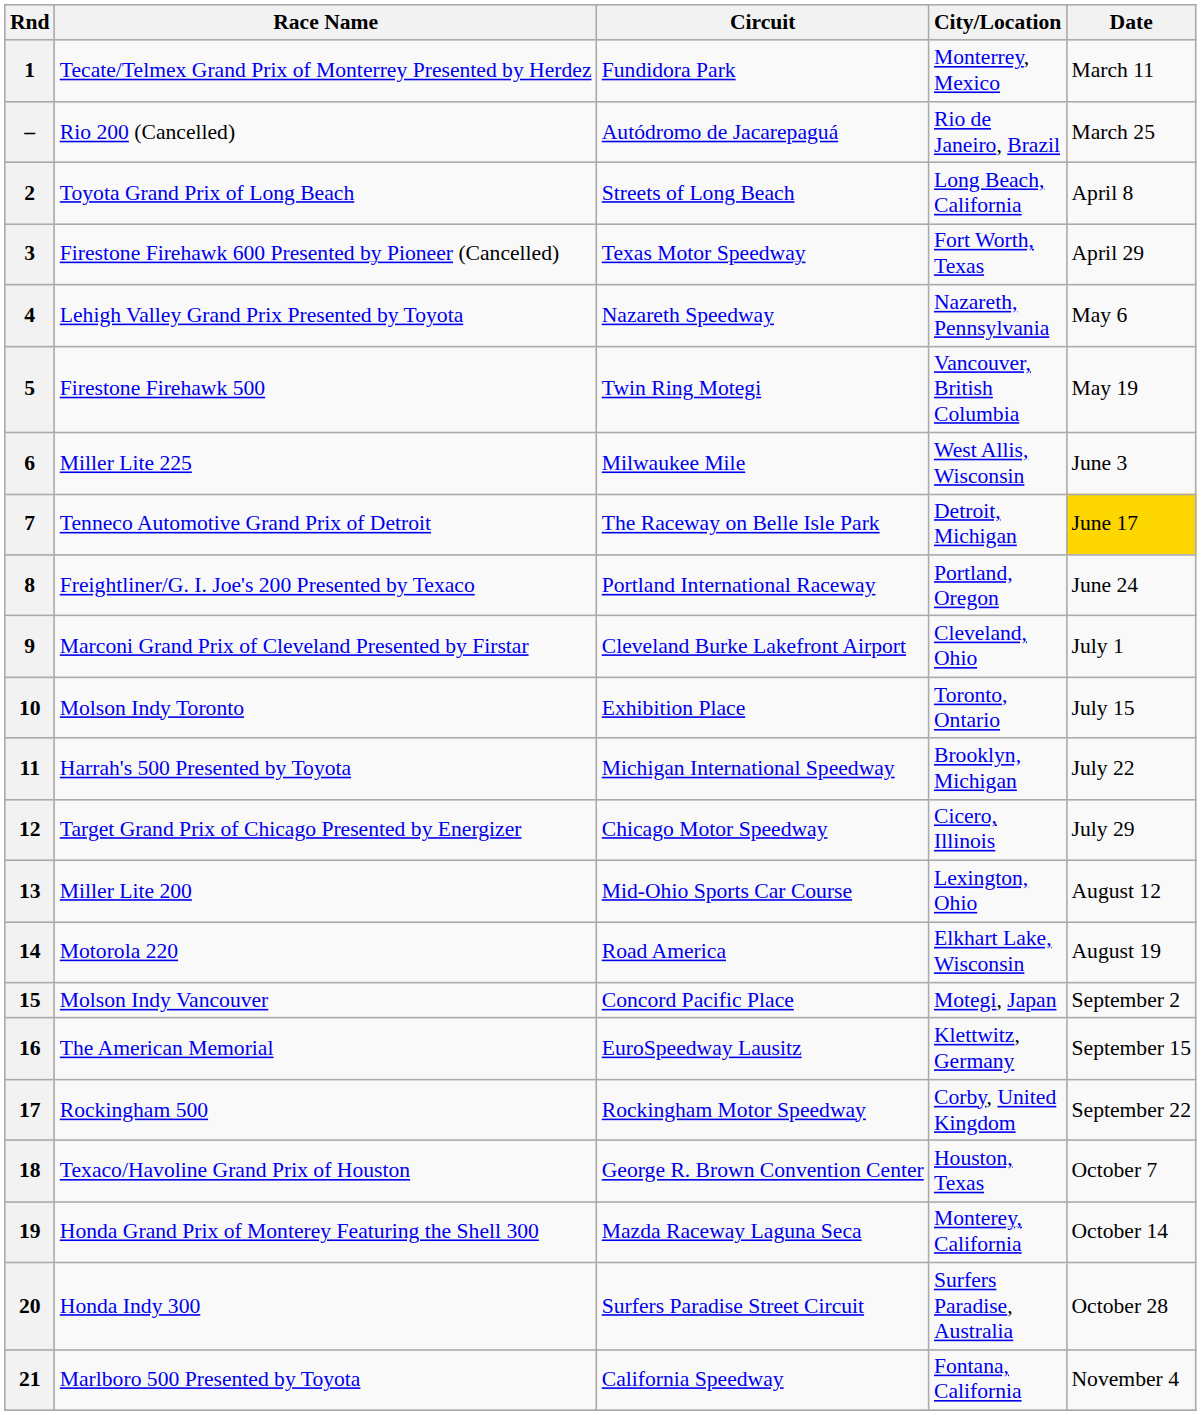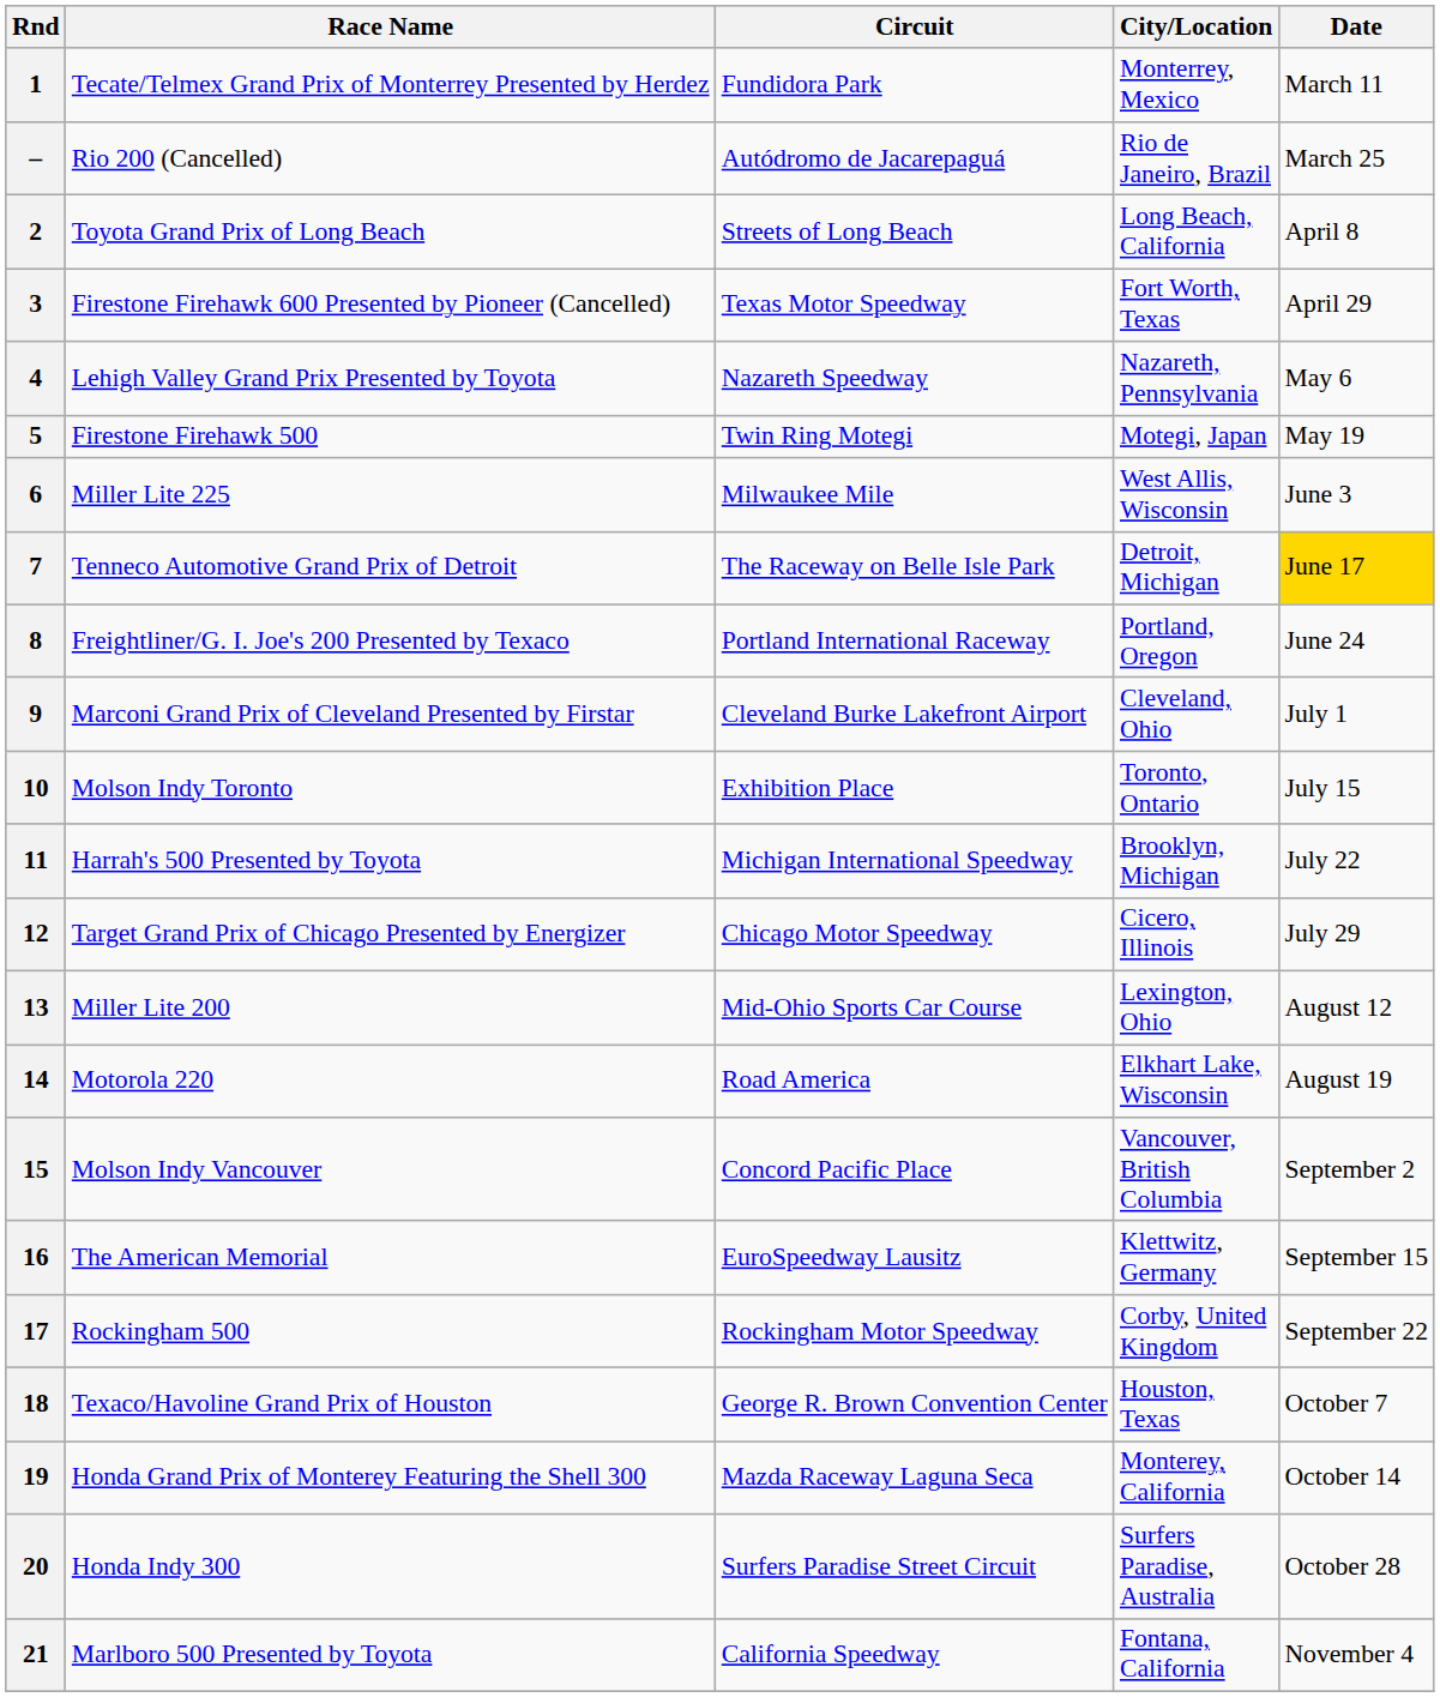5 | City/Location: Vancouver, British Columbia -> Motegi, Japan
15 | City/Location: Motegi, Japan -> Vancouver, British Columbia
